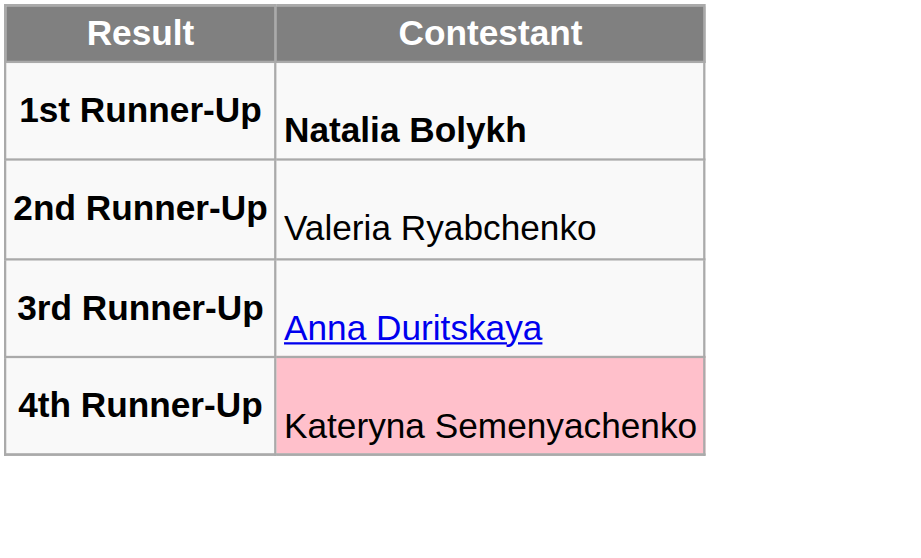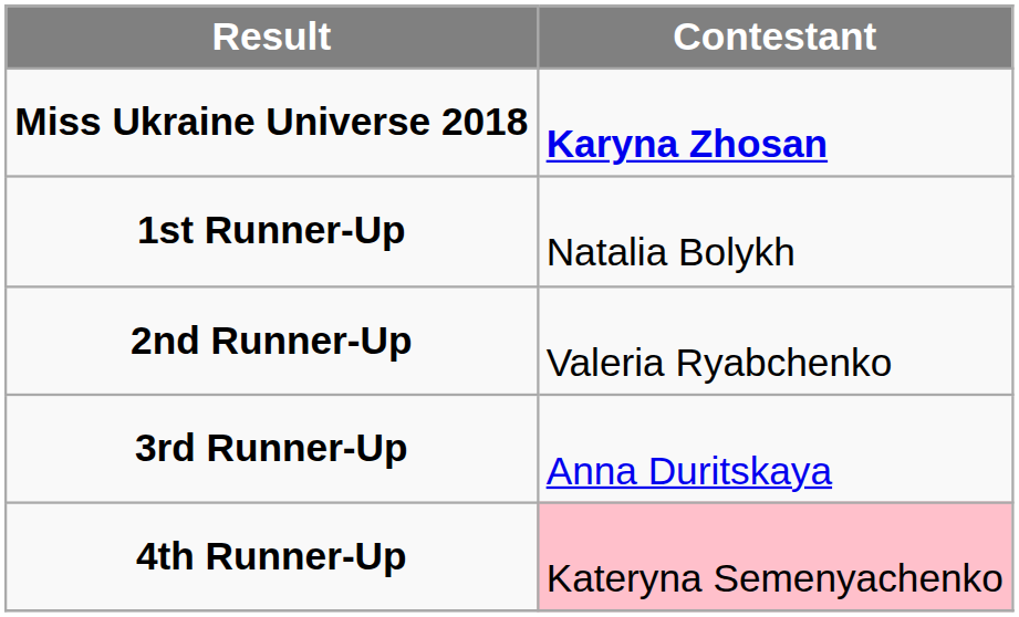+ row: Miss Ukraine Universe 2018 | Karyna Zhosan
1st Runner-Up | Contestant: bold -> normal
